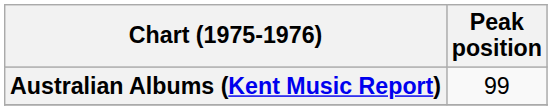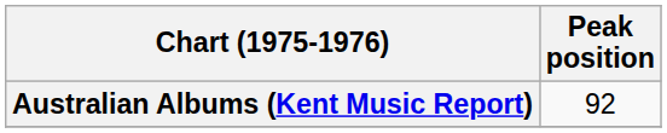Australian Albums (Kent Music Report) | Peak position: 99 -> 92
